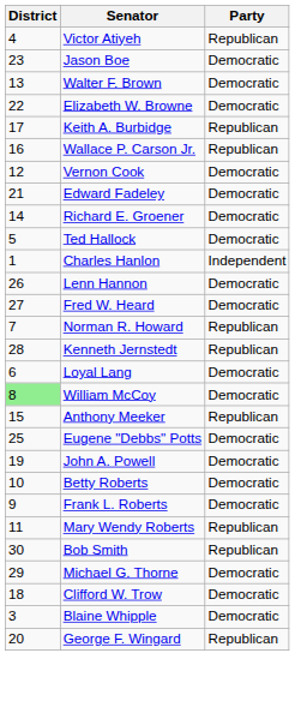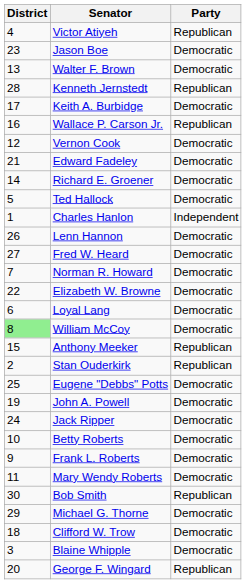rows swapped: Elizabeth W. Browne <-> Kenneth Jernstedt
Keith A. Burbidge | Party: Republican -> Democratic
Norman R. Howard | Party: Republican -> Democratic
+ row: 2 | Stan Ouderkirk | Republican
+ row: 24 | Jack Ripper | Democratic
Mary Wendy Roberts | Party: Republican -> Democratic
